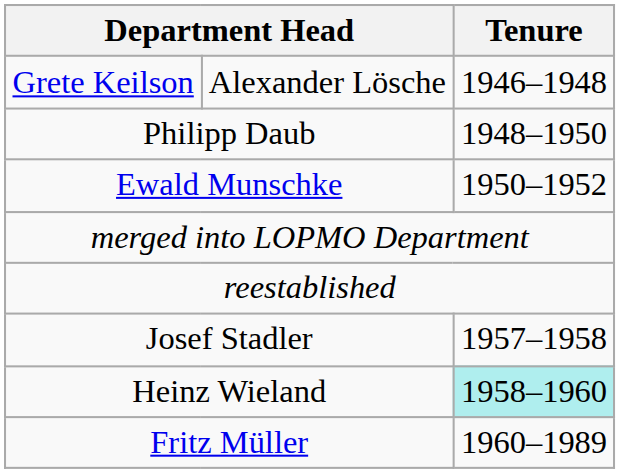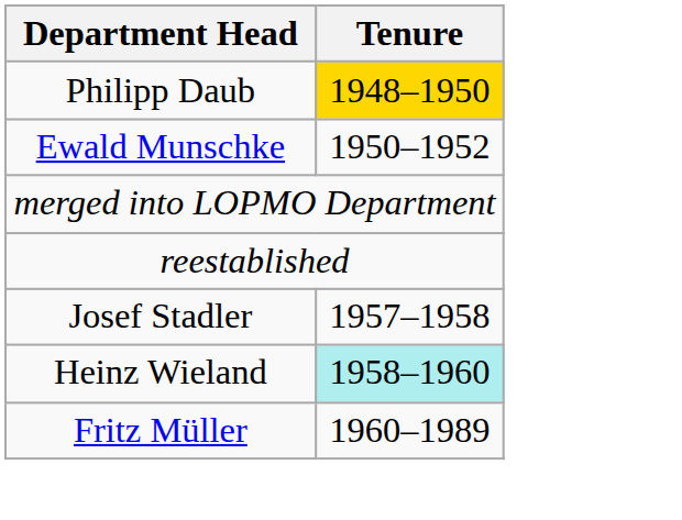- row: Grete Keilson | Alexander Lösche | 1946–1948
Philipp Daub | Tenure: no background -> gold background
